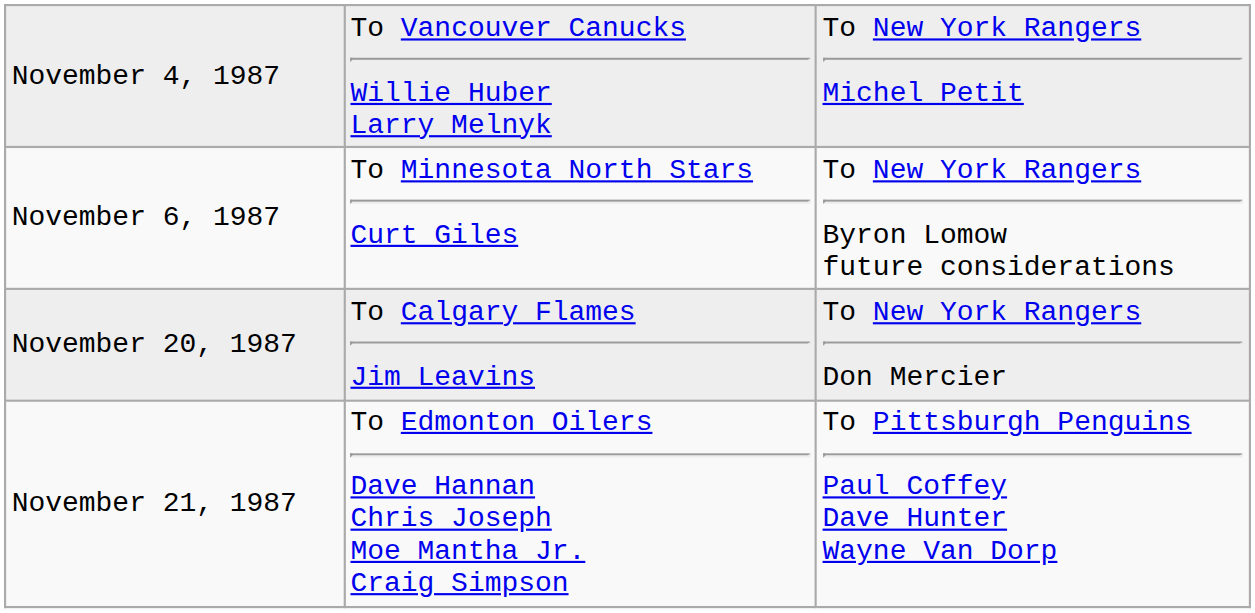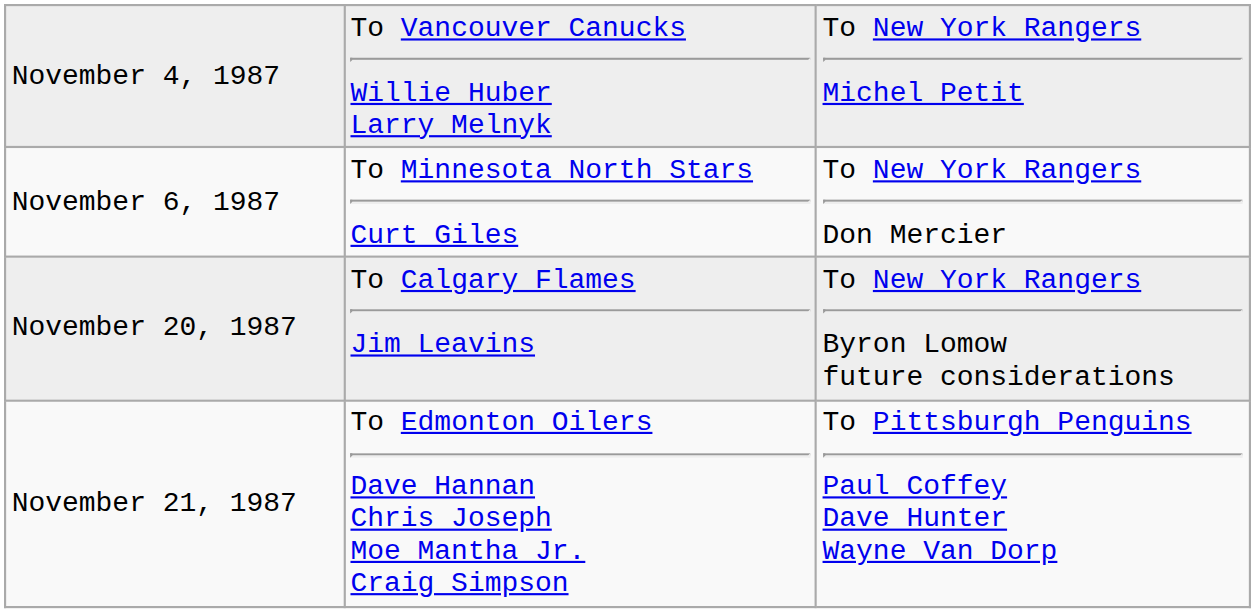November 6, 1987 | column 3: To New York Rangers Byron Lomow future considerations -> To New York Rangers Don Mercier
November 20, 1987 | column 3: To New York Rangers Don Mercier -> To New York Rangers Byron Lomow future considerations
